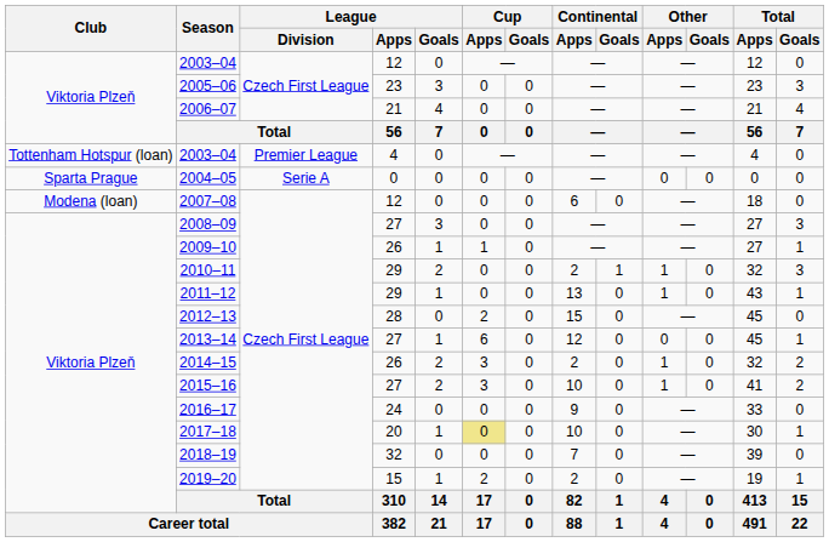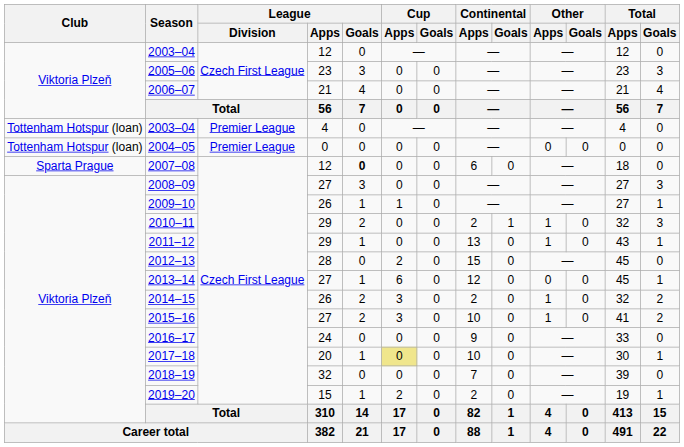2004–05 | Club: Sparta Prague -> Tottenham Hotspur (loan)
2004–05 | League / Division: Serie A -> Premier League
2007–08 | Club: Modena (loan) -> Sparta Prague
2007–08 | League / Goals: normal -> bold
